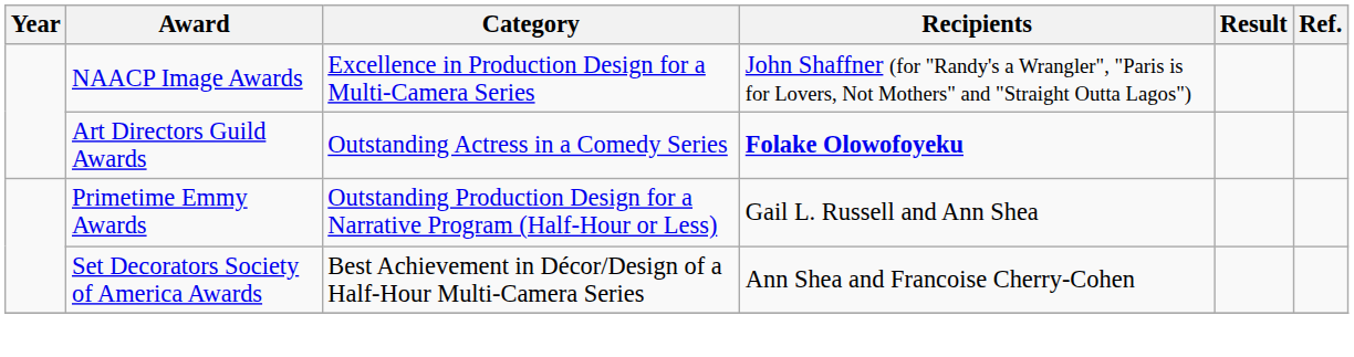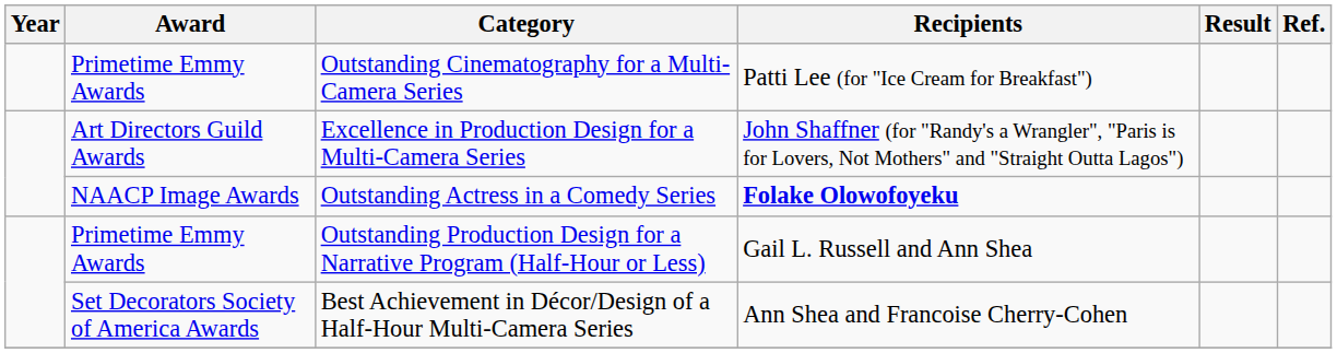+ row: Primetime Emmy Awards | Outstanding Cinematography for a Multi-Camera Series | Patti Lee (for "Ice Cream for Breakfast")
Excellence in Production Design for a Multi-Camera Series | Award: NAACP Image Awards -> Art Directors Guild Awards
Outstanding Actress in a Comedy Series | Award: Art Directors Guild Awards -> NAACP Image Awards
